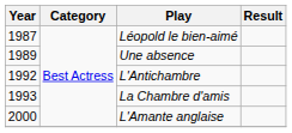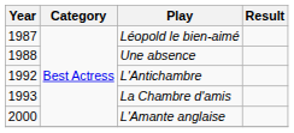Une absence | Year: 1989 -> 1988
